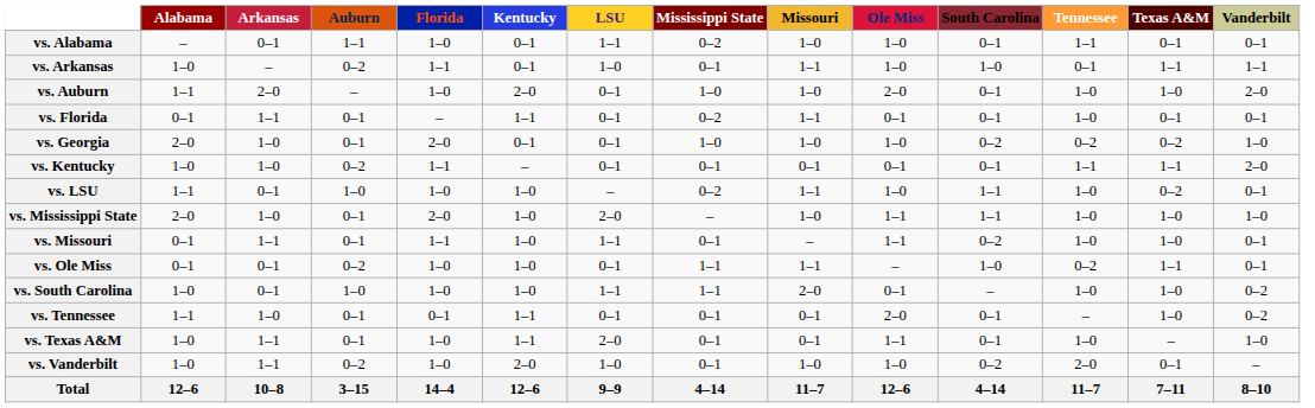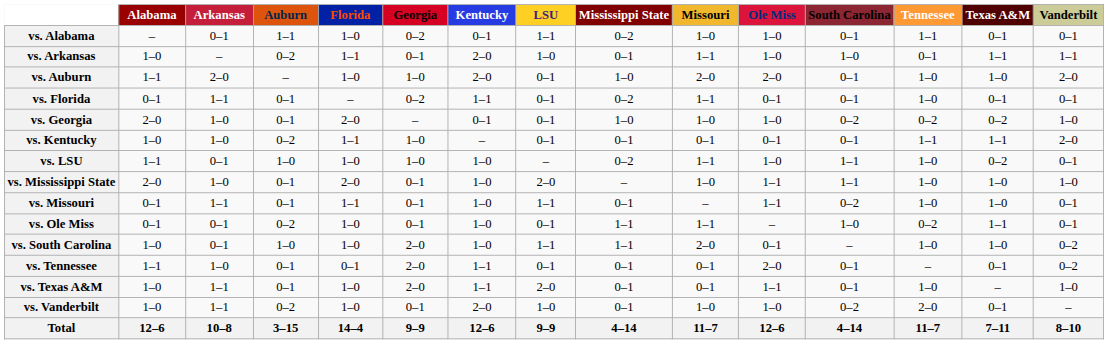+ column: Georgia | 0–2 | 0–1 | 1–0 | 0–2 | – | 1–0 | 1–0 | 0–1 | 0–1 | 0–1 | 2–0 | 2–0 | 2–0 | 0–1 | 9–9
vs. Arkansas | Kentucky: 0–1 -> 2–0
vs. Auburn | Missouri: 1–0 -> 2–0
vs. Tennessee | Texas A&M: 1–0 -> 0–1
